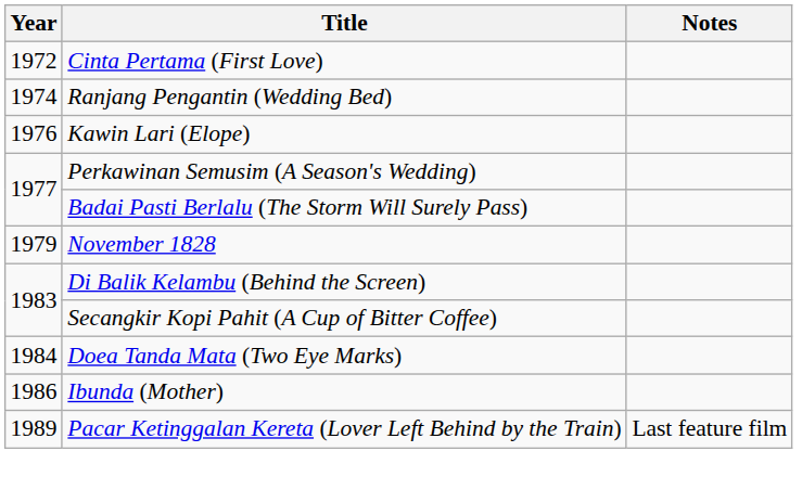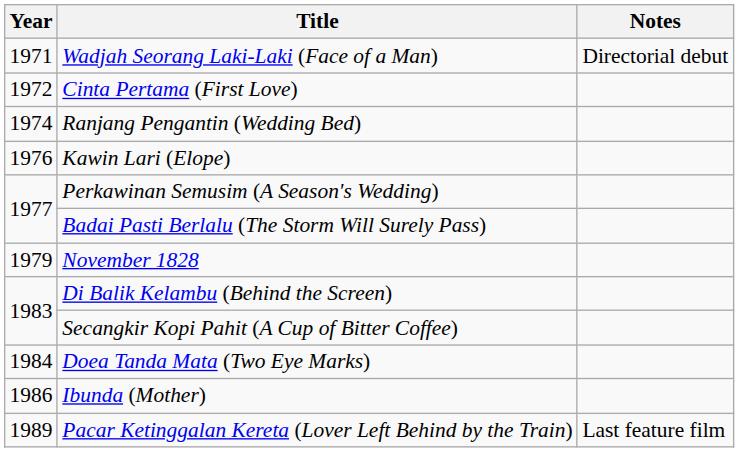+ row: 1971 | Wadjah Seorang Laki-Laki (Face of a Man) | Directorial debut
